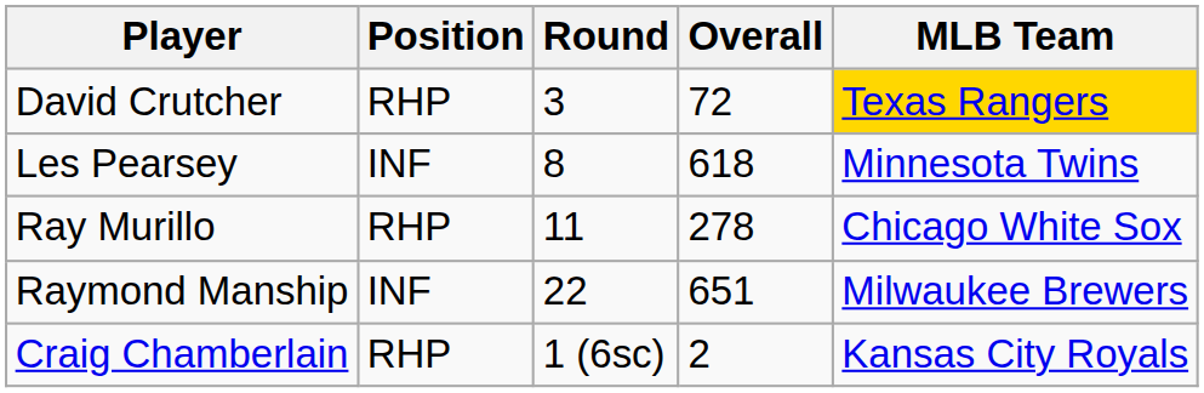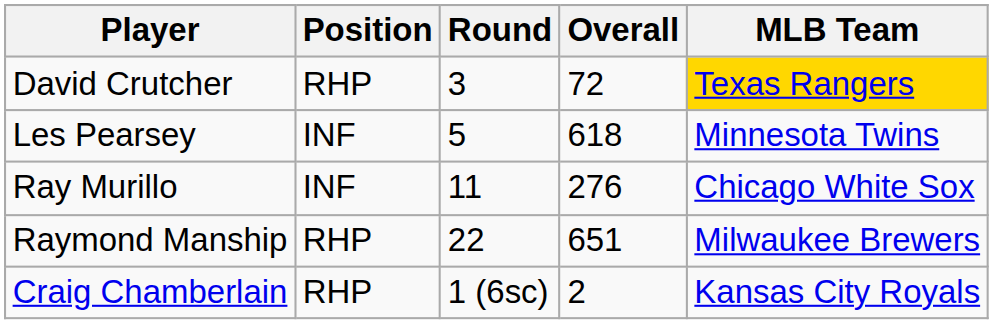Les Pearsey | Round: 8 -> 5
Ray Murillo | Position: RHP -> INF
Ray Murillo | Overall: 278 -> 276
Raymond Manship | Position: INF -> RHP
